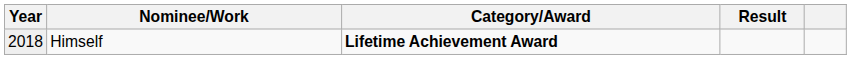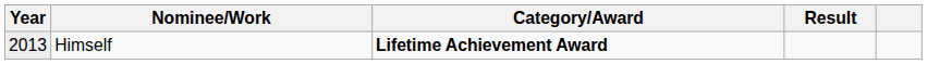Himself | Year: 2018 -> 2013
